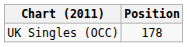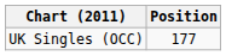UK Singles (OCC) | Position: 178 -> 177
